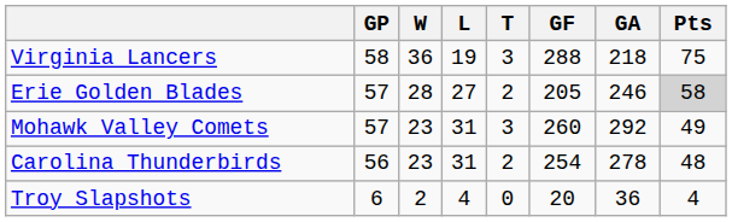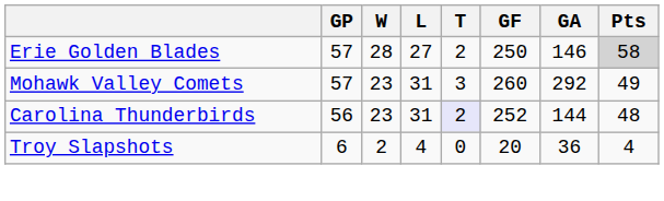- row: Virginia Lancers | 58 | 36 | 19 | 3 | 288 | 218 | 75
Erie Golden Blades | GF: 205 -> 250
Erie Golden Blades | GA: 246 -> 146
Carolina Thunderbirds | T: no background -> lavender background
Carolina Thunderbirds | GF: 254 -> 252
Carolina Thunderbirds | GA: 278 -> 144
